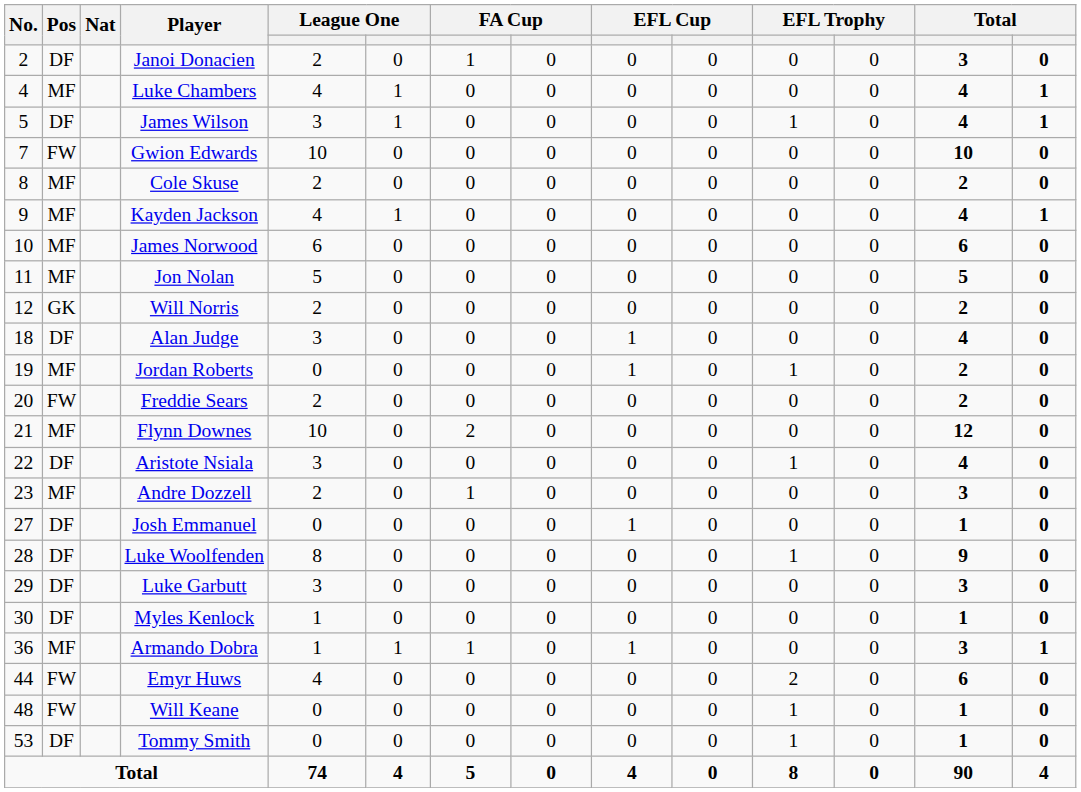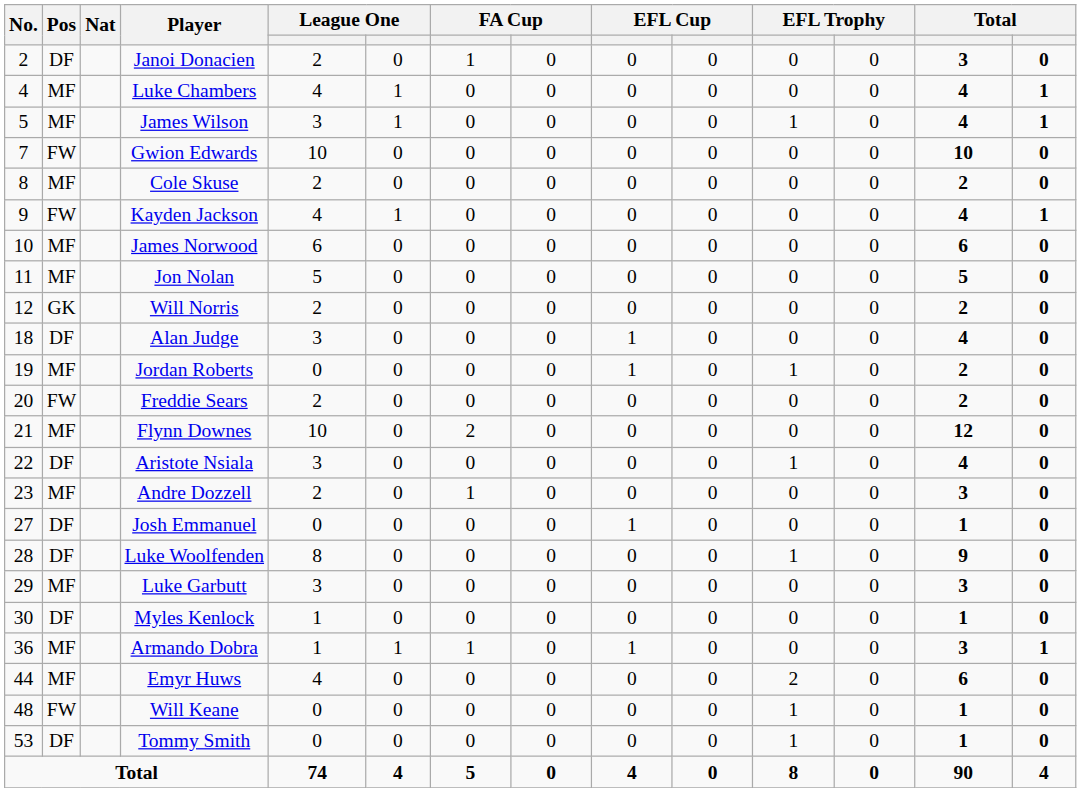James Wilson | Pos: DF -> MF
Kayden Jackson | Pos: MF -> FW
Luke Garbutt | Pos: DF -> MF
Emyr Huws | Pos: FW -> MF
